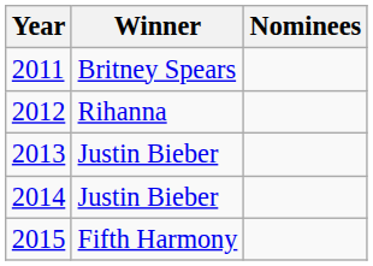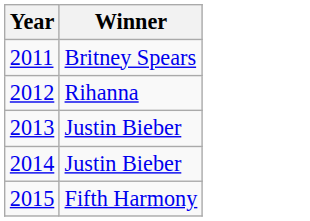- column: Nominees
